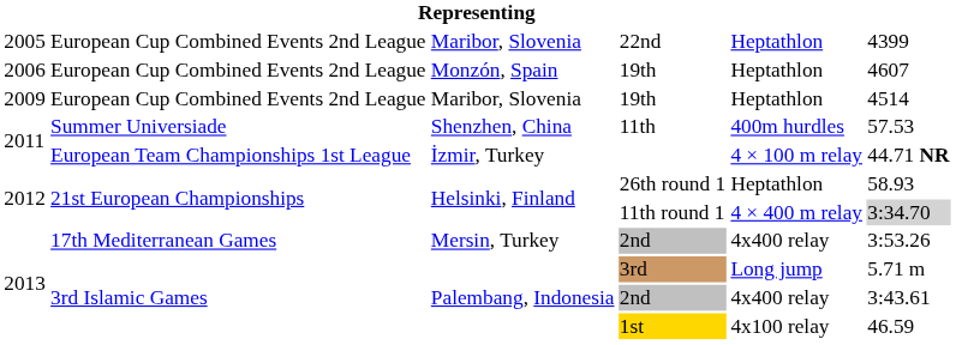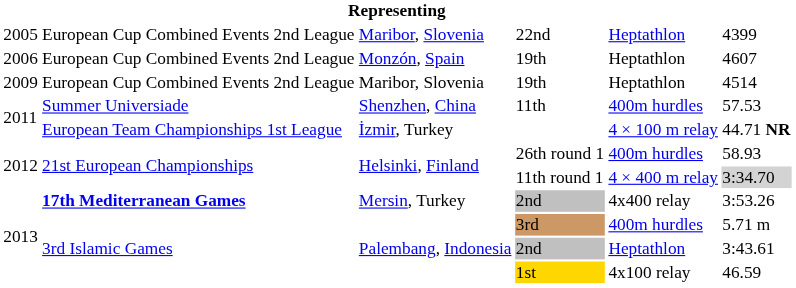26th round 1 | column 5: Heptathlon -> 400m hurdles
Mersin, Turkey / 2nd | column 2: normal -> bold
3rd | column 5: Long jump -> 400m hurdles
Palembang, Indonesia / 2nd | column 5: 4x400 relay -> Heptathlon
